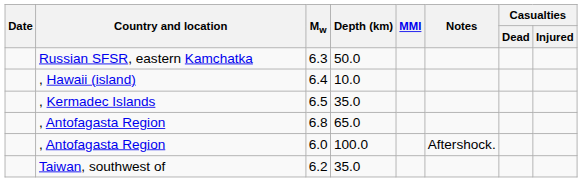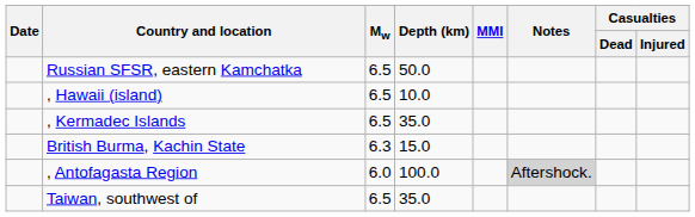Russian SFSR, eastern Kamchatka | Mw: 6.3 -> 6.5
, Hawaii (island) | Mw: 6.4 -> 6.5
+ row: British Burma, Kachin State | 6.3 | 15.0
- row: , Antofagasta Region | 6.8 | 65.0
, Antofagasta Region / 100.0 | Notes: no background -> lightgrey background
Taiwan, southwest of | Mw: 6.2 -> 6.5
